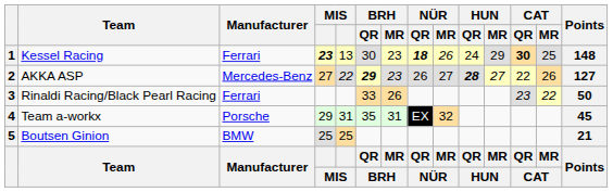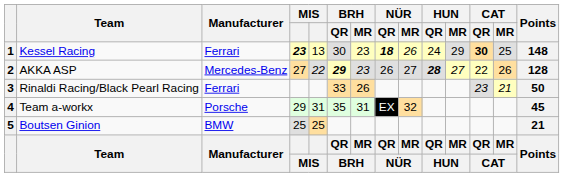2 | Points: 127 -> 128
3 | CAT / MR: 22 -> 21
